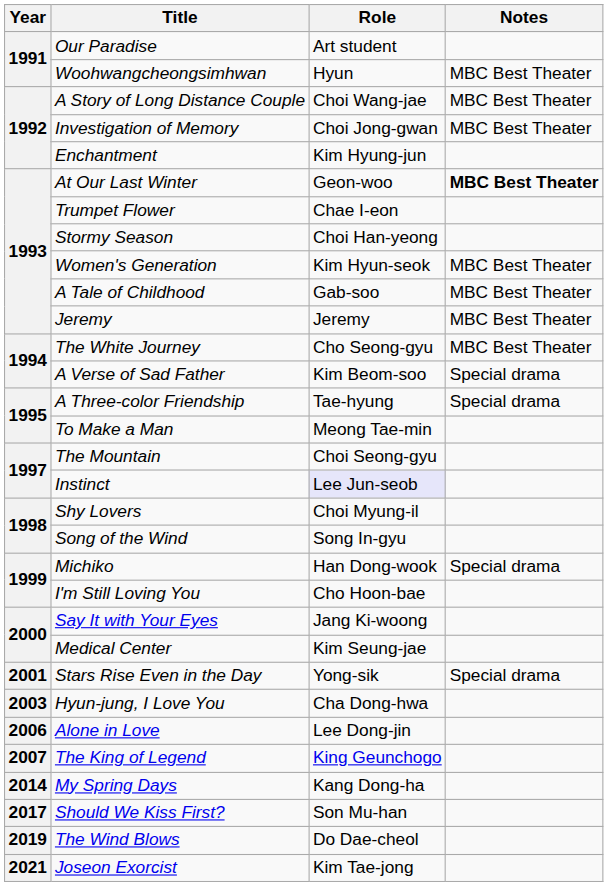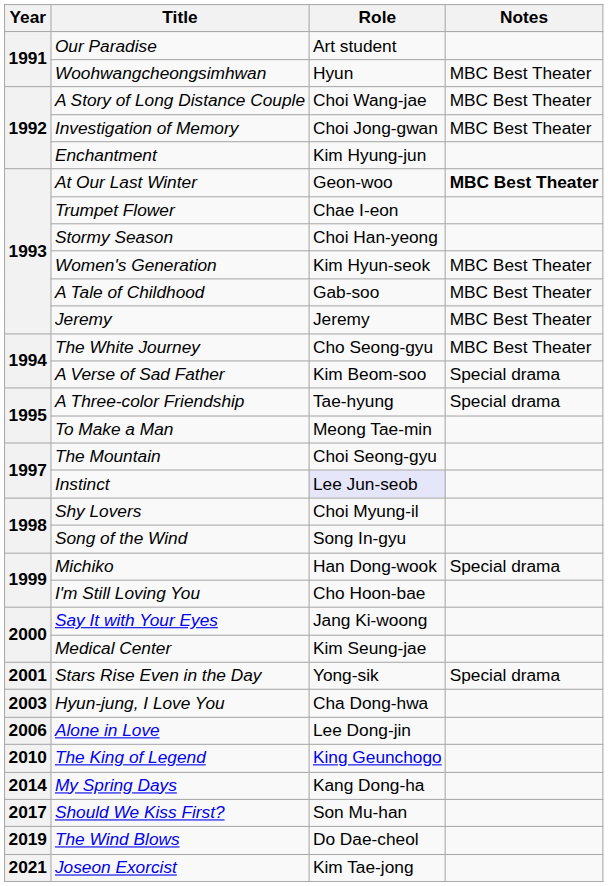The King of Legend | Year: 2007 -> 2010
